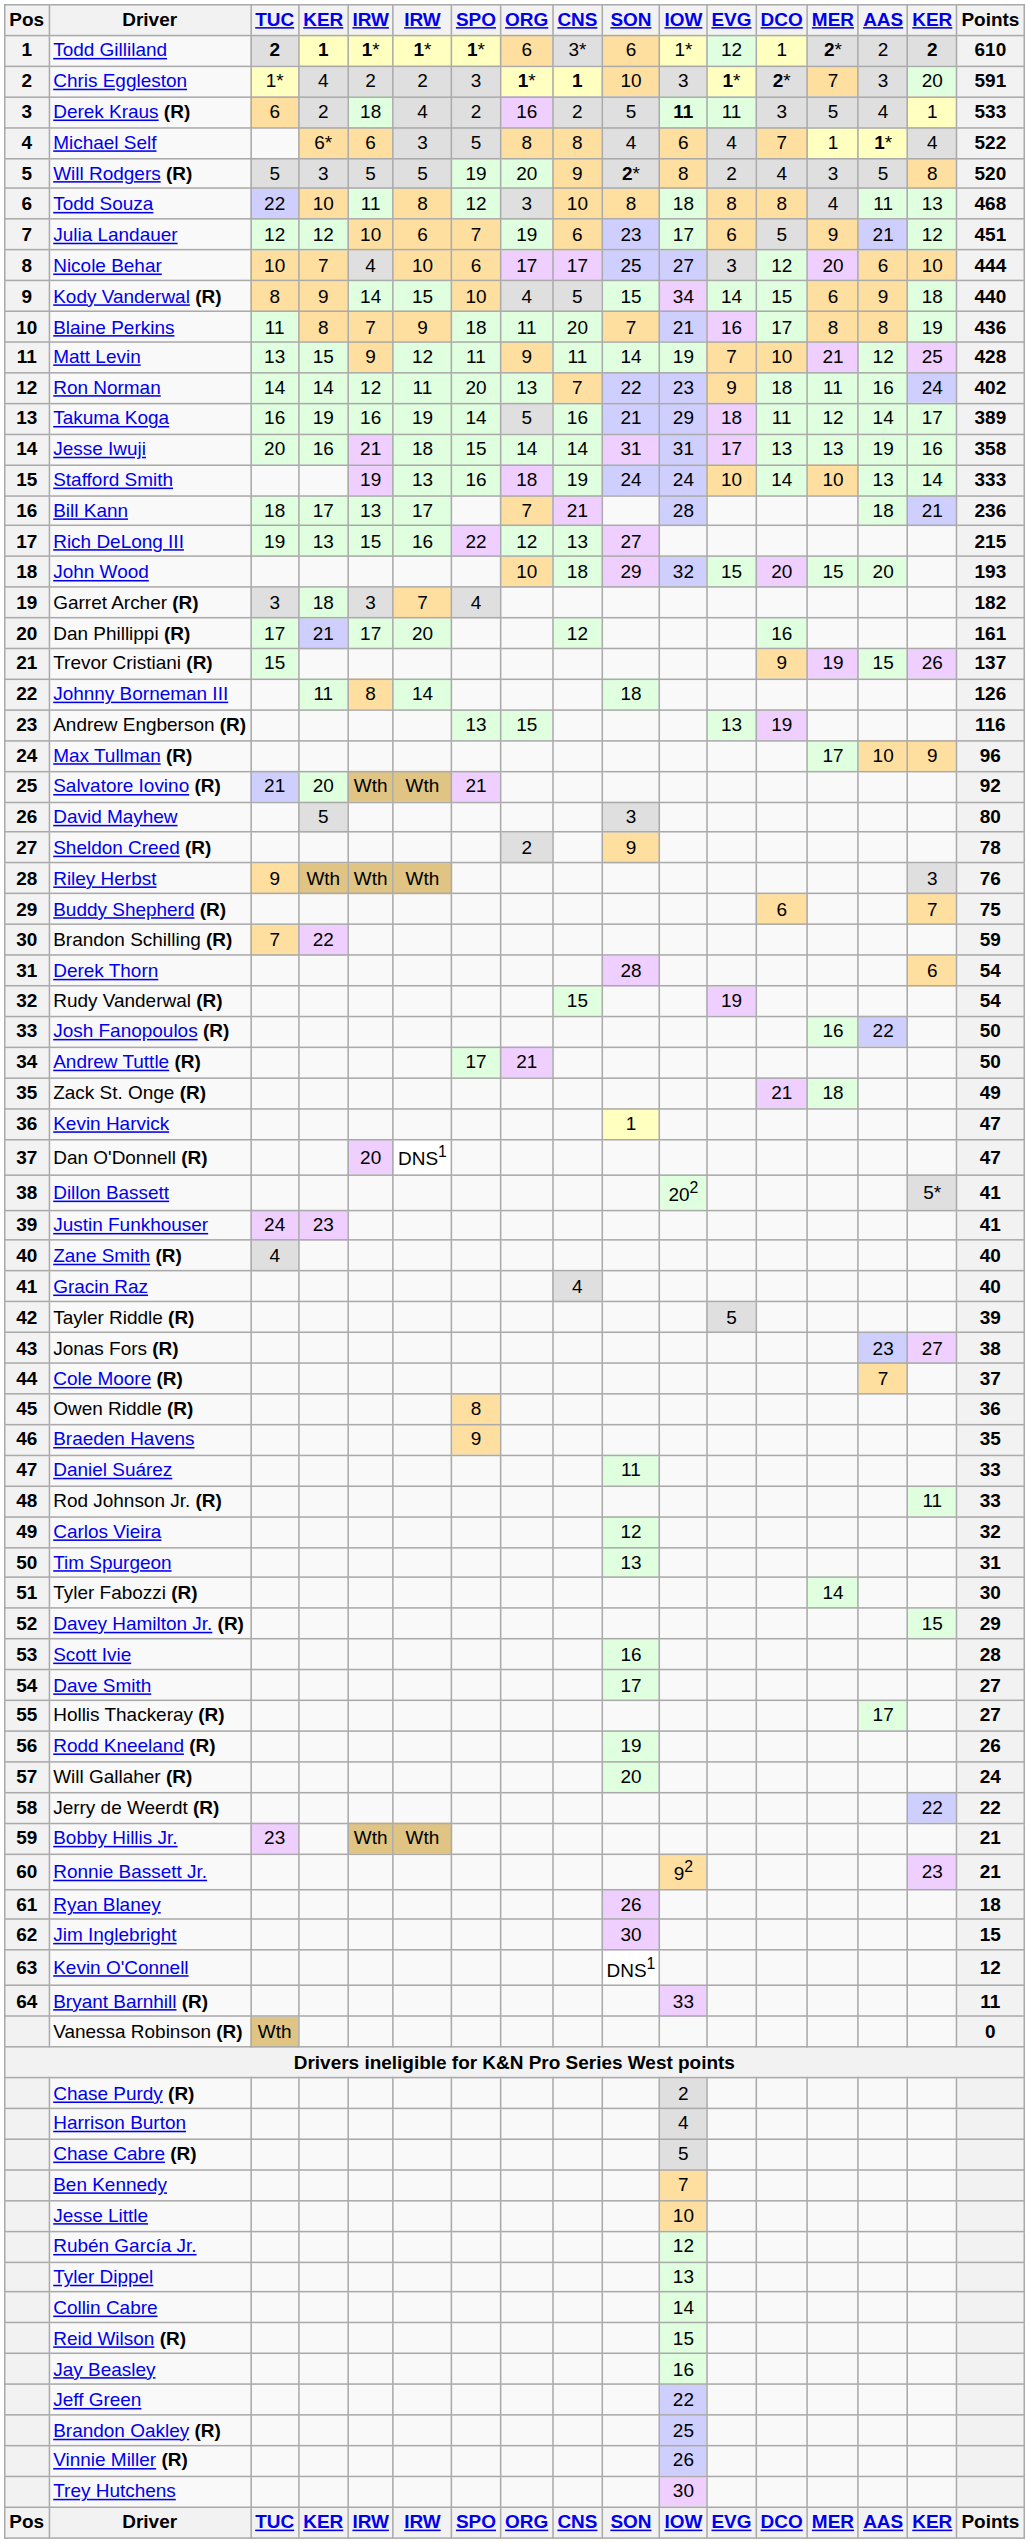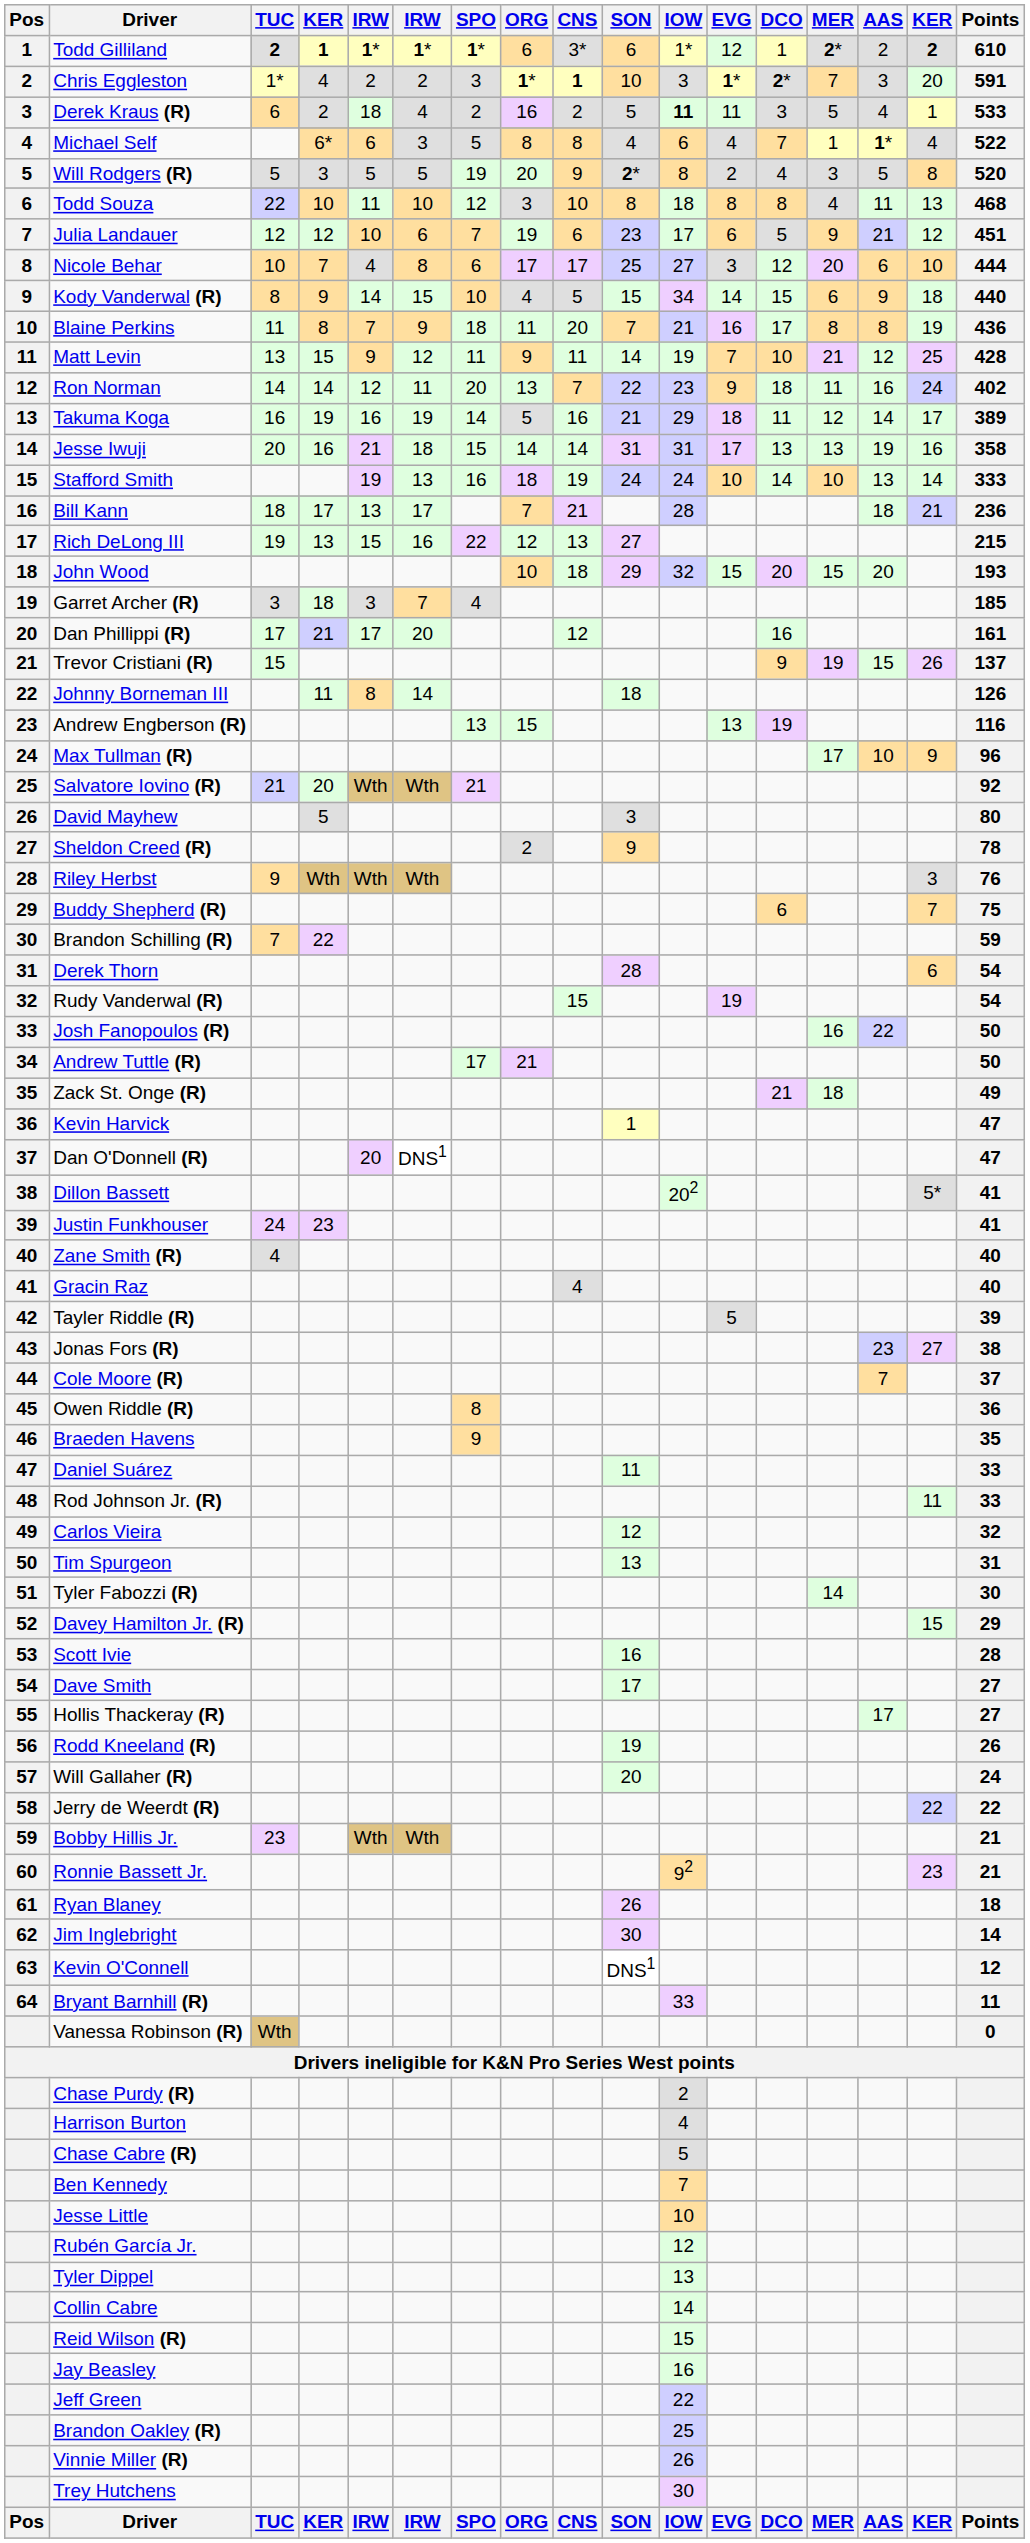Todd Souza | column 6: 8 -> 10
Nicole Behar | column 6: 10 -> 8
Garret Archer (R) | Points: 182 -> 185
Jim Inglebright | Points: 15 -> 14
